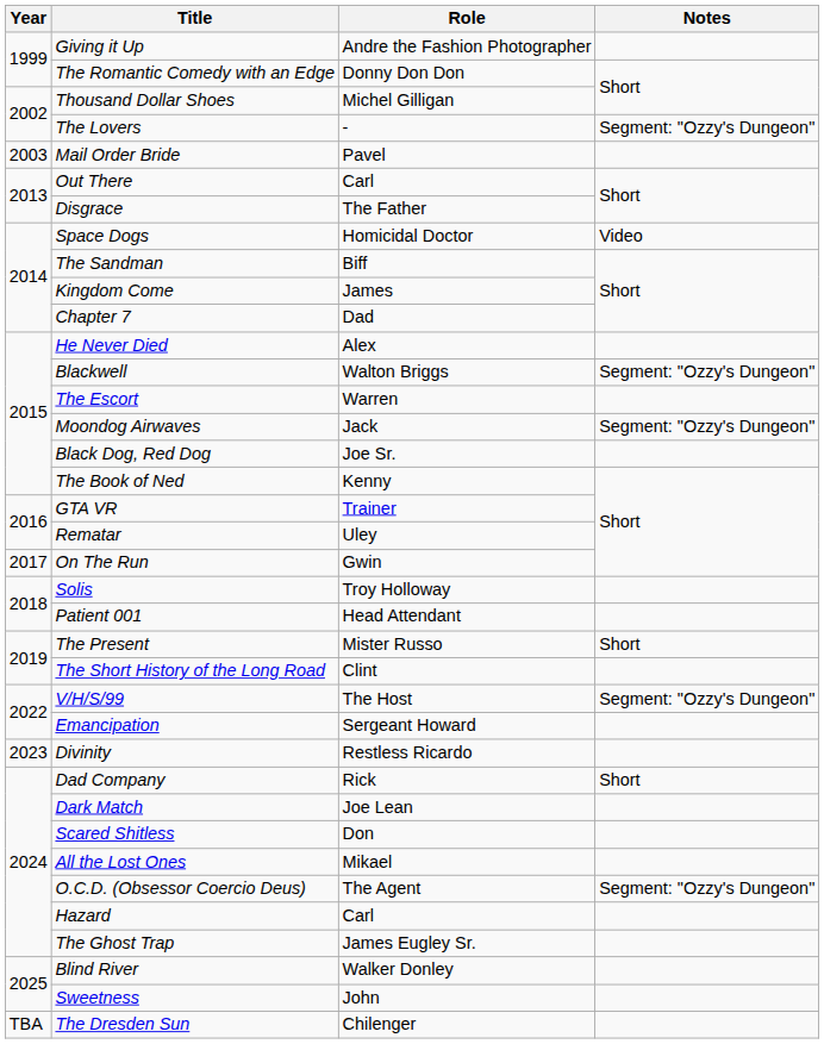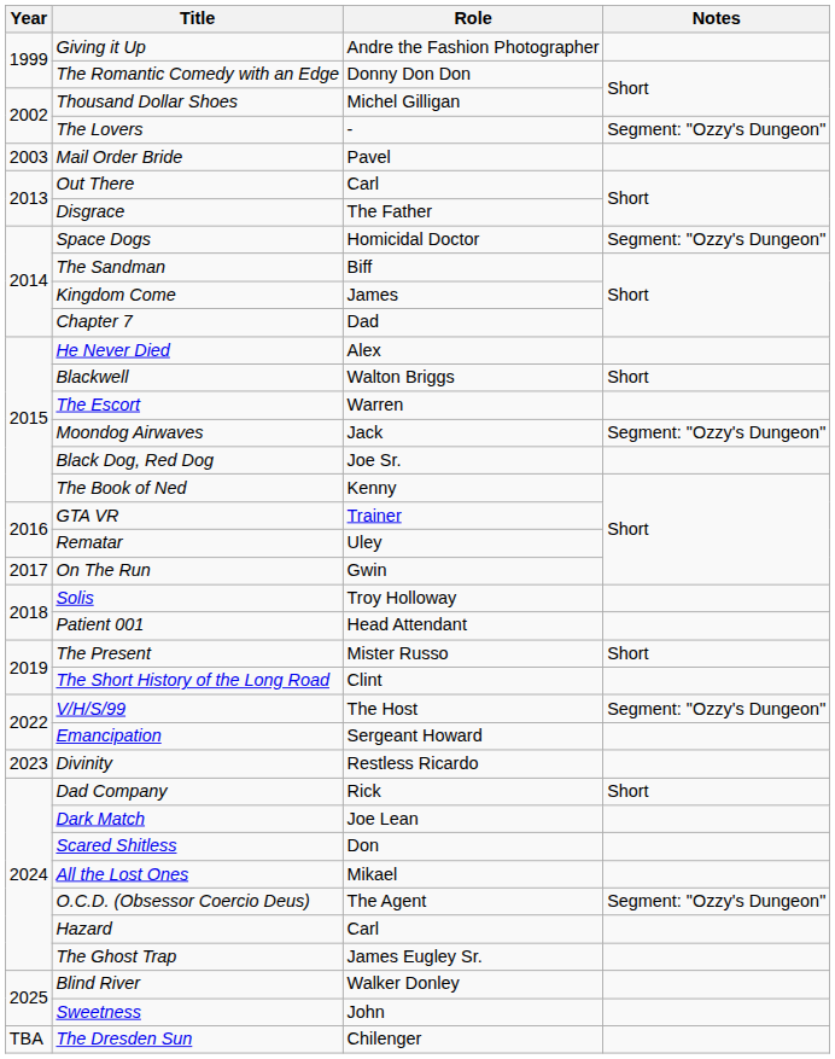Space Dogs | Notes: Video -> Segment: "Ozzy's Dungeon"
Blackwell | Notes: Segment: "Ozzy's Dungeon" -> Short
